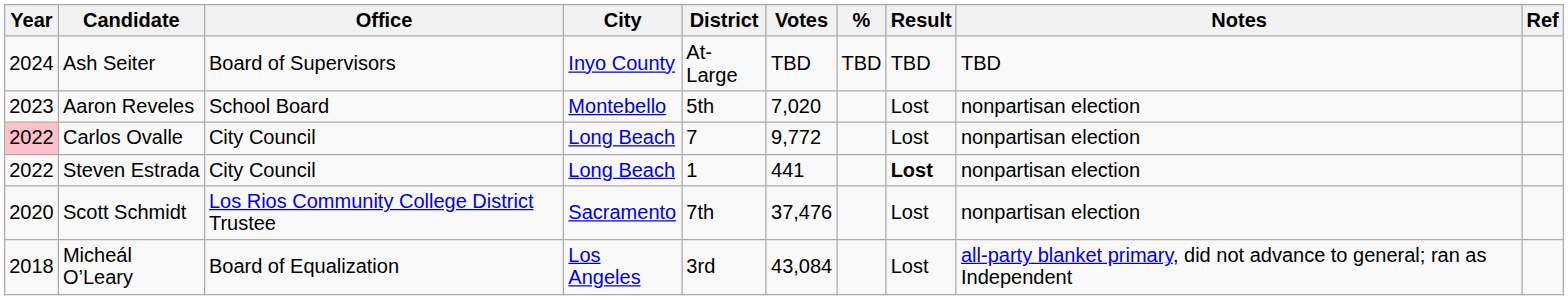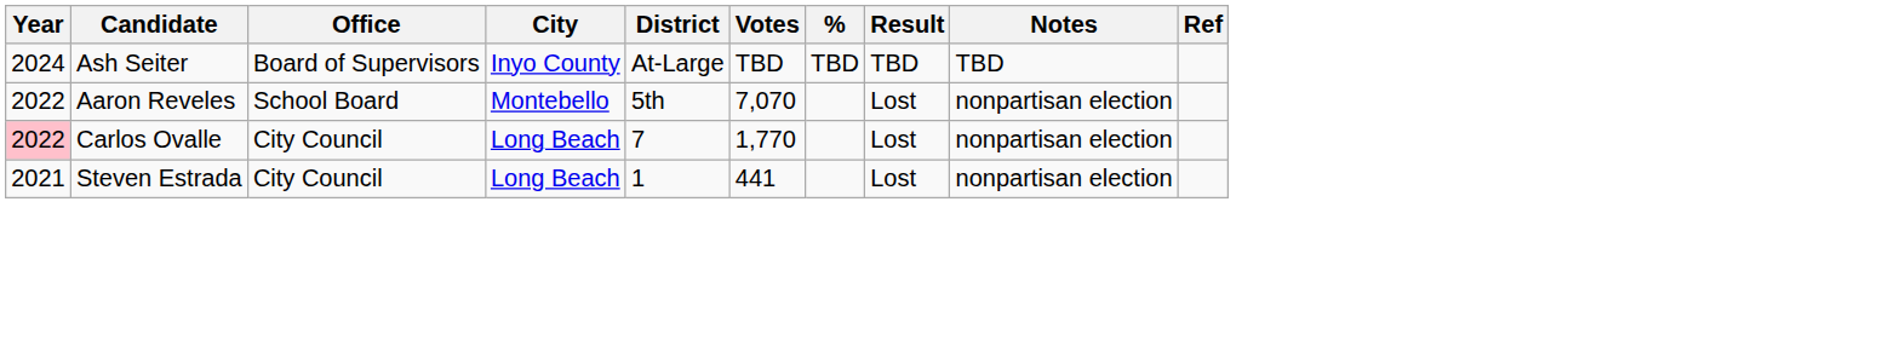Aaron Reveles | Year: 2023 -> 2022
Aaron Reveles | Votes: 7,020 -> 7,070
Carlos Ovalle | Votes: 9,772 -> 1,770
Steven Estrada | Year: 2022 -> 2021
Steven Estrada | Result: bold -> normal
- row: 2020 | Scott Schmidt | Los Rios Community College District Trustee | Sacramento | 7th | 37,476 | Lost | nonpartisan election
- row: 2018 | Micheál O’Leary | Board of Equalization | Los Angeles | 3rd | 43,084 | Lost | all-party blanket primary, did not advance to general; ran as Independent
